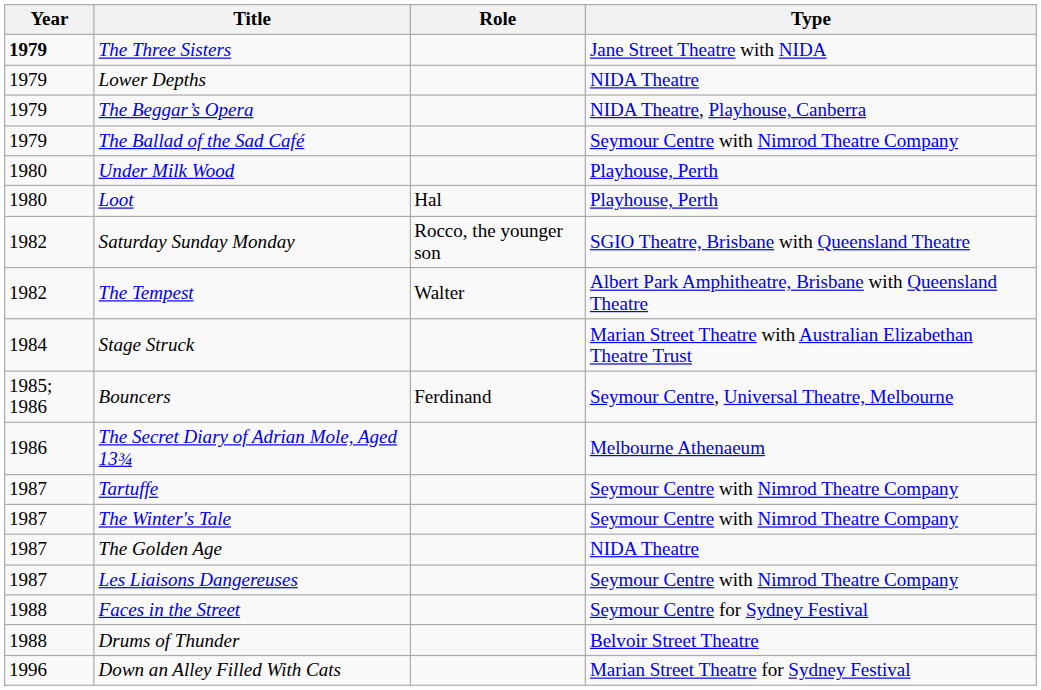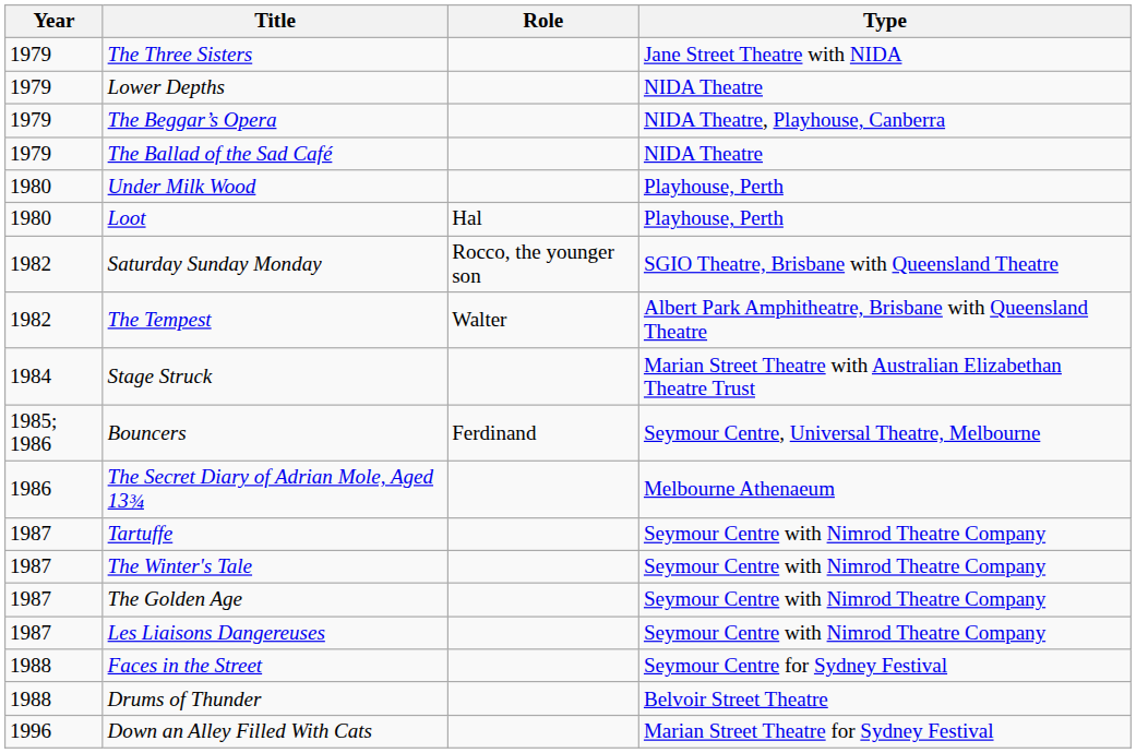The Three Sisters | Year: bold -> normal
The Ballad of the Sad Café | Type: Seymour Centre with Nimrod Theatre Company -> NIDA Theatre
The Golden Age | Type: NIDA Theatre -> Seymour Centre with Nimrod Theatre Company
